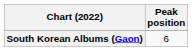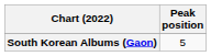South Korean Albums (Gaon) | Peak position: 6 -> 5
